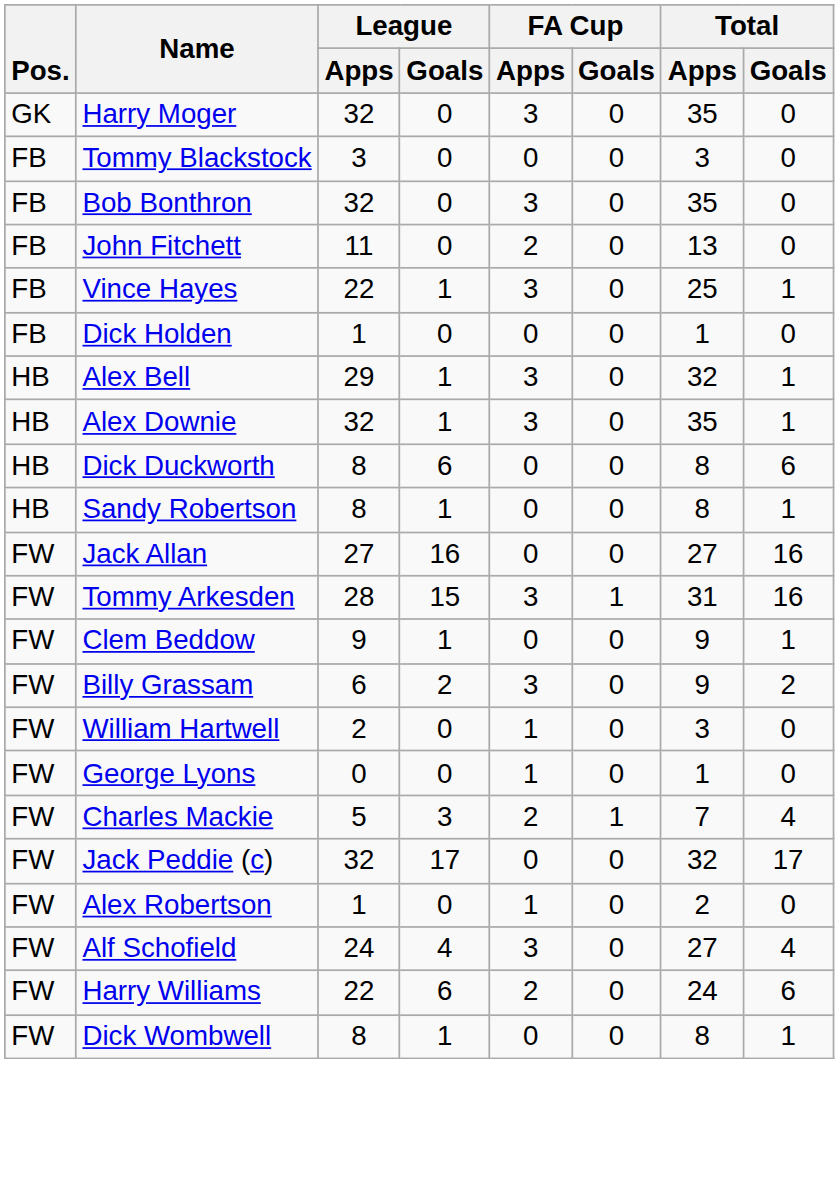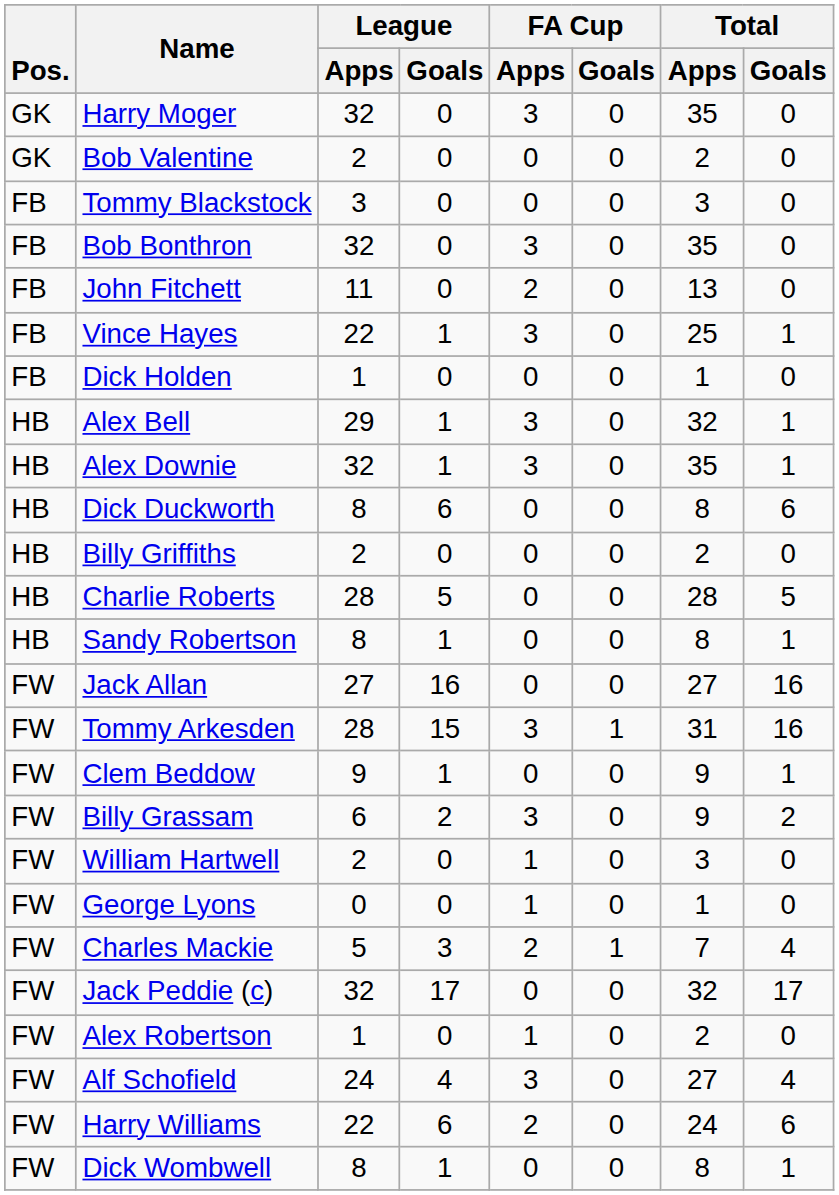+ row: GK | Bob Valentine | 2 | 0 | 0 | 0 | 2 | 0
+ row: HB | Billy Griffiths | 2 | 0 | 0 | 0 | 2 | 0
+ row: HB | Charlie Roberts | 28 | 5 | 0 | 0 | 28 | 5
